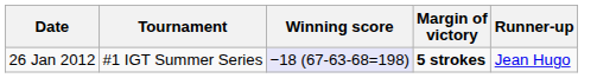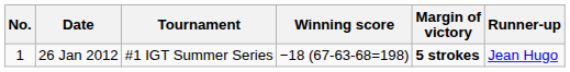+ column: No. | 1
26 Jan 2012 | Winning score: lavender background -> no background
